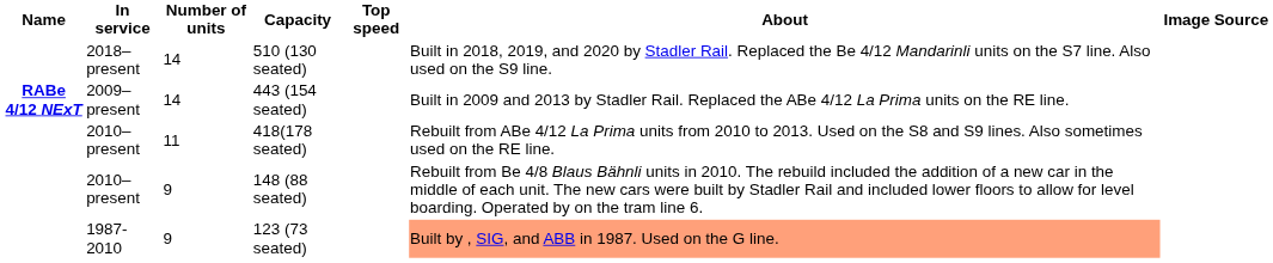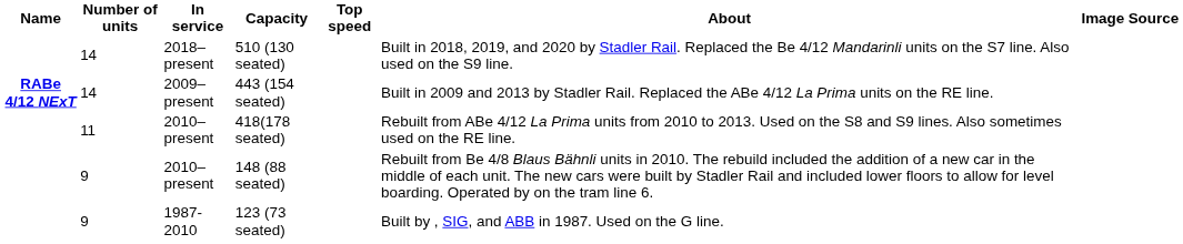columns swapped: Number of units <-> In service
123 (73 seated) | About: lightsalmon background -> no background
